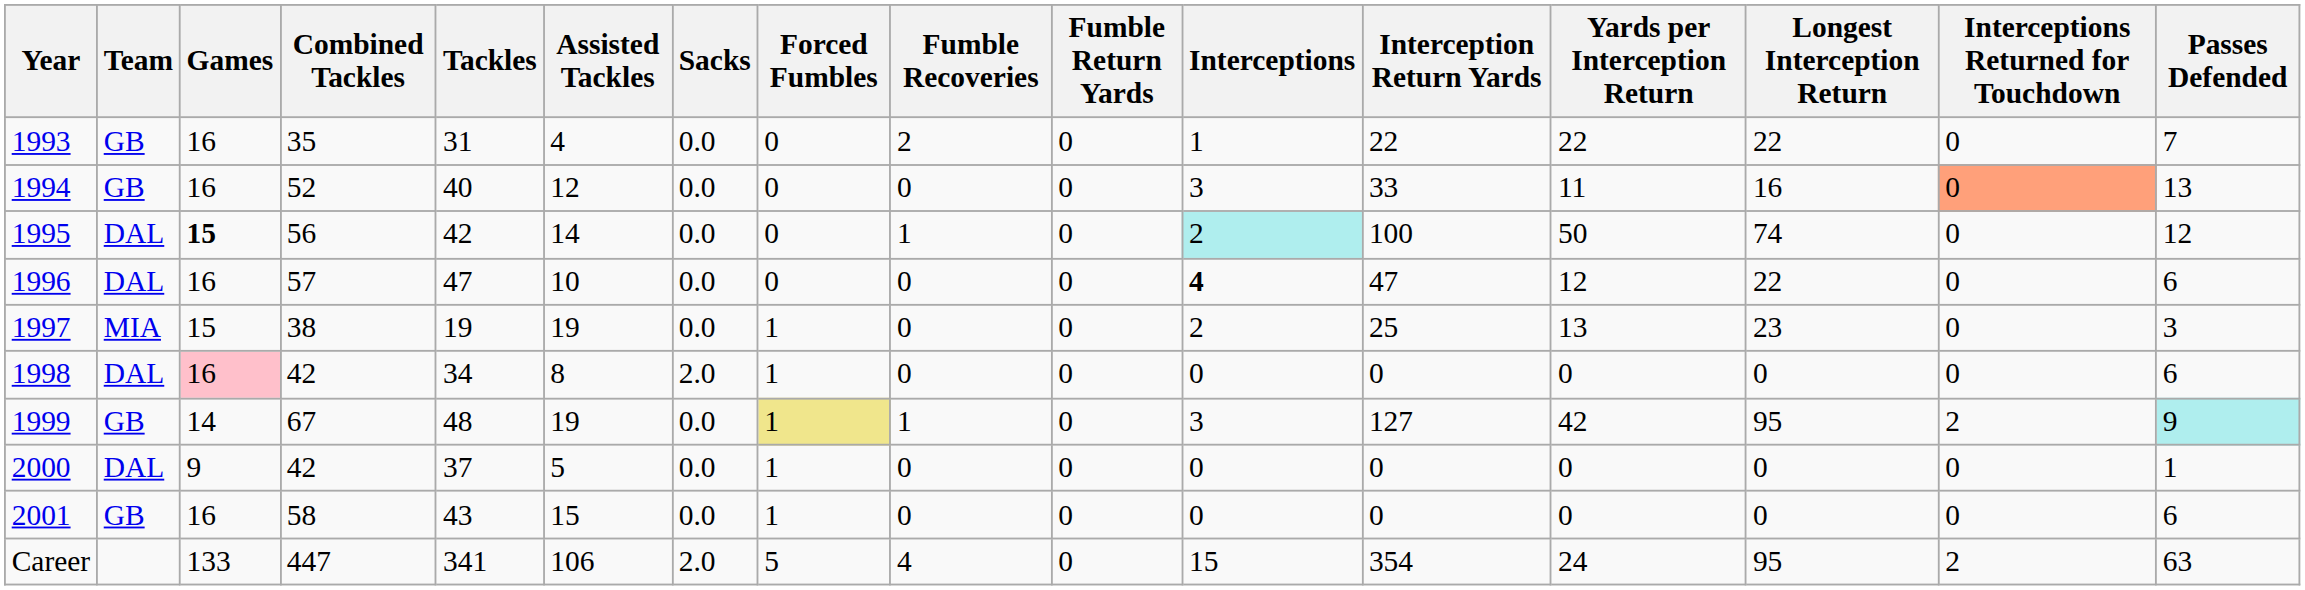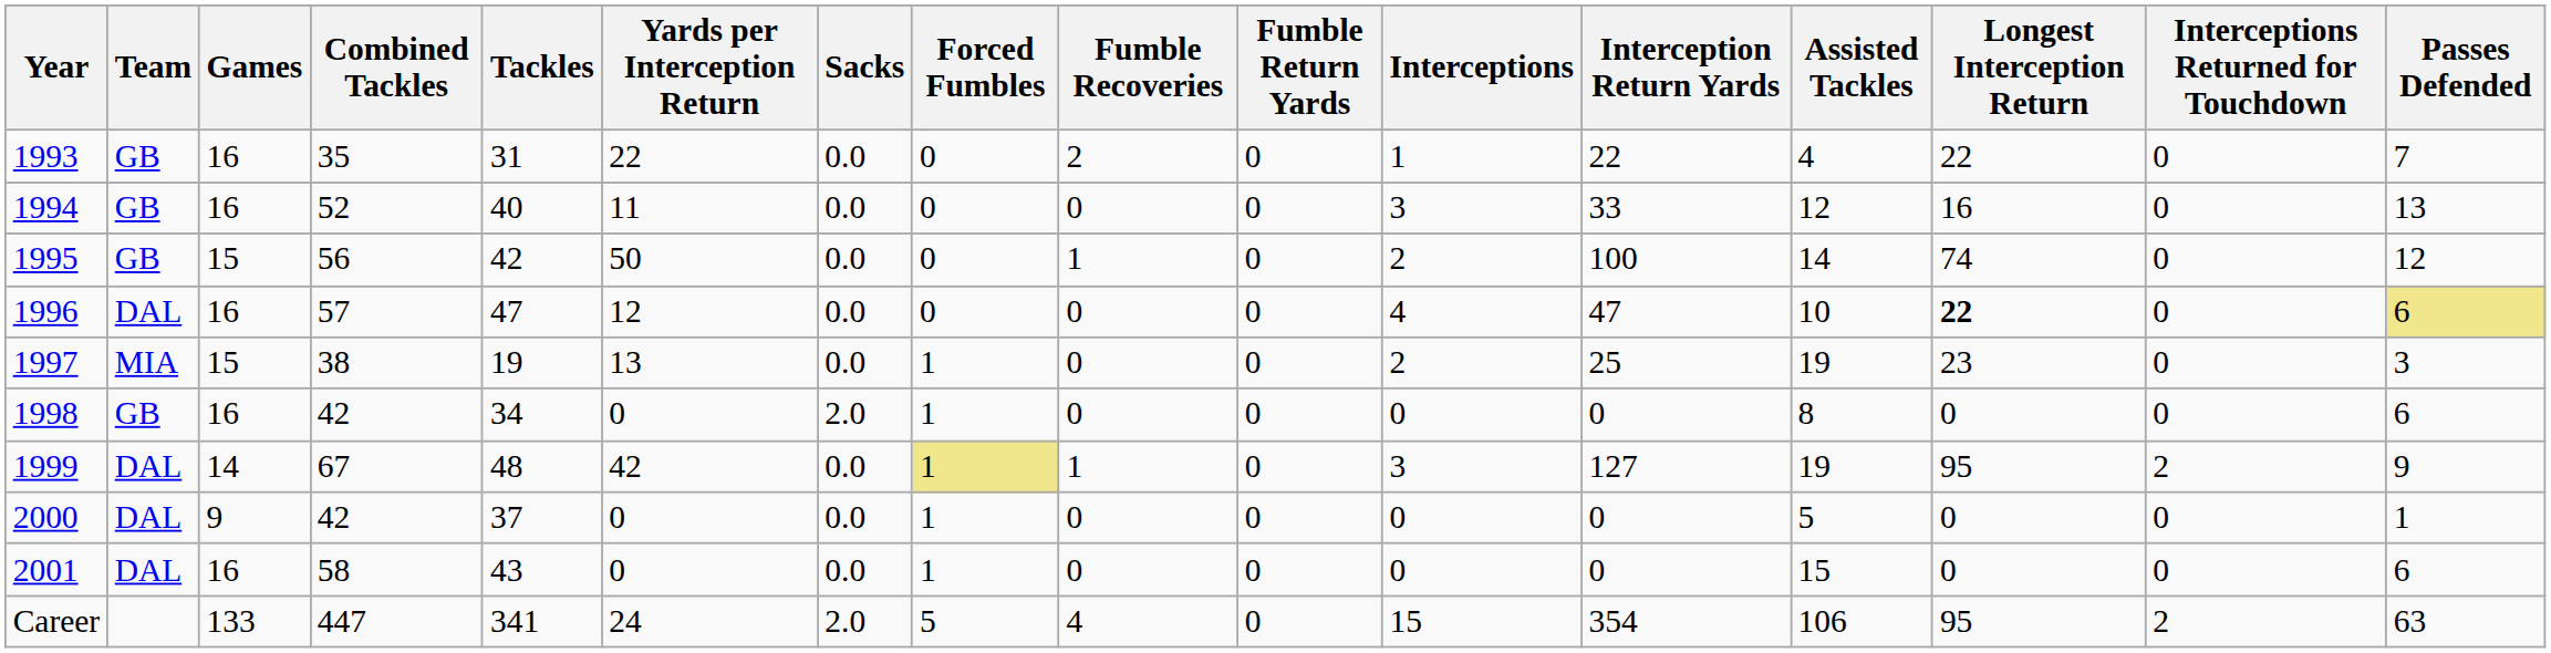columns swapped: Assisted Tackles <-> Yards per Interception Return
1994 | Interceptions Returned for Touchdown: lightsalmon background -> no background
1995 | Team: DAL -> GB
1995 | Games: bold -> normal
1995 | Interceptions: paleturquoise background -> no background
1996 | Interceptions: bold -> normal
1996 | Longest Interception Return: normal -> bold
1996 | Passes Defended: no background -> khaki background
1998 | Team: DAL -> GB
1998 | Games: pink background -> no background
1999 | Team: GB -> DAL
1999 | Passes Defended: paleturquoise background -> no background
2001 | Team: GB -> DAL
